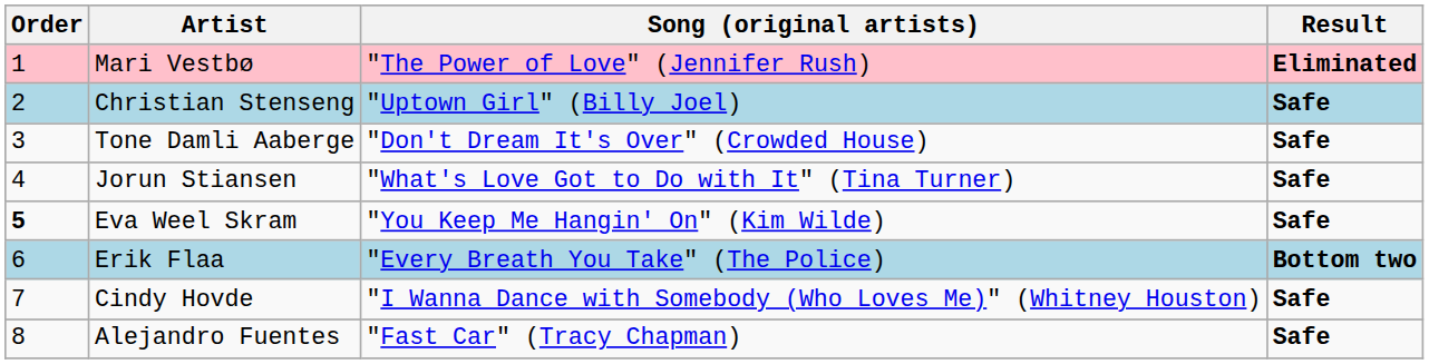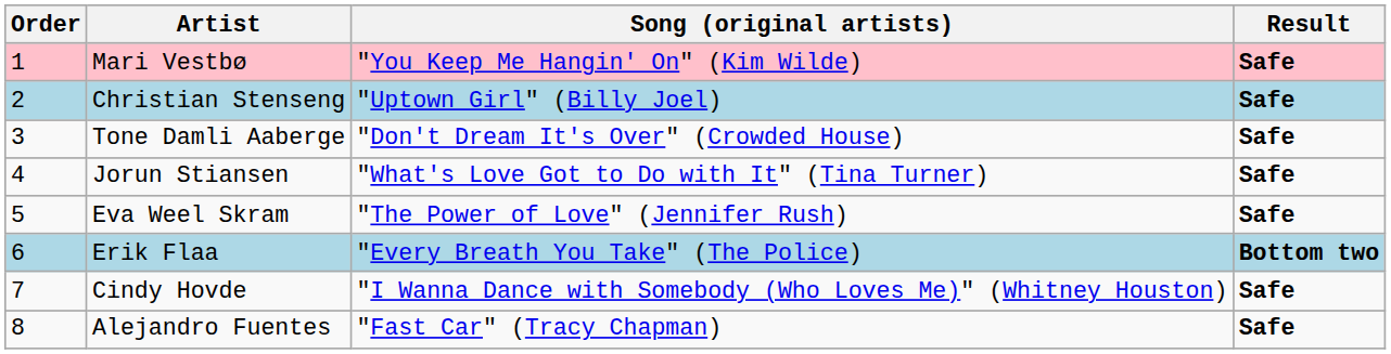Mari Vestbø | Song (original artists): "The Power of Love" (Jennifer Rush) -> "You Keep Me Hangin' On" (Kim Wilde)
Mari Vestbø | Result: Eliminated -> Safe
Eva Weel Skram | Order: bold -> normal
Eva Weel Skram | Song (original artists): "You Keep Me Hangin' On" (Kim Wilde) -> "The Power of Love" (Jennifer Rush)
